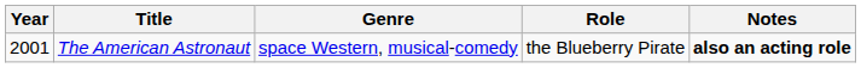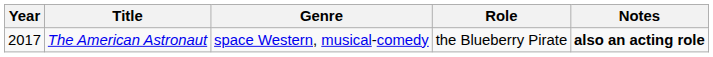The American Astronaut | Year: 2001 -> 2017
